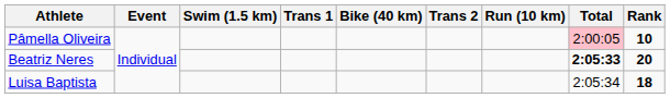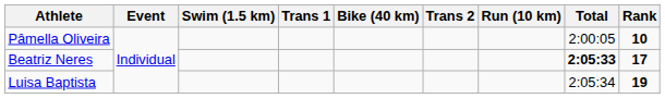Pâmella Oliveira | Total: pink background -> no background
Beatriz Neres | Rank: 20 -> 17
Luisa Baptista | Rank: 18 -> 19
